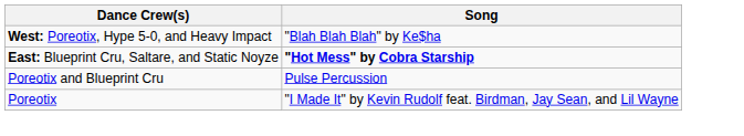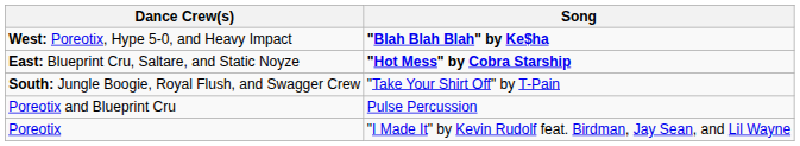West: Poreotix, Hype 5-0, and Heavy Impact | Song: normal -> bold
+ row: South: Jungle Boogie, Royal Flush, and Swagger Crew | "Take Your Shirt Off" by T-Pain
